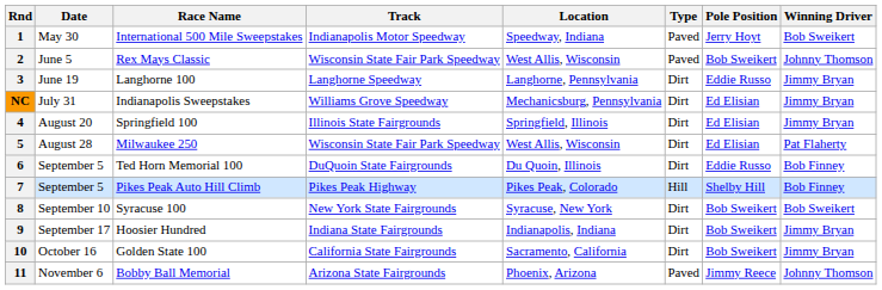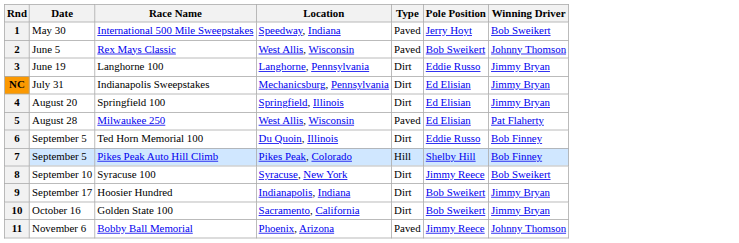- column: Track | Indianapolis Motor Speedway | Wisconsin State Fair Park Speedway | Langhorne Speedway | Williams Grove Speedway | Illinois State Fairgrounds | Wisconsin State Fair Park Speedway | DuQuoin State Fairgrounds | Pikes Peak Highway | New York State Fairgrounds | Indiana State Fairgrounds | California State Fairgrounds | Arizona State Fairgrounds
5 | Type: Dirt -> Paved
8 | Pole Position: Bob Sweikert -> Jimmy Reece
